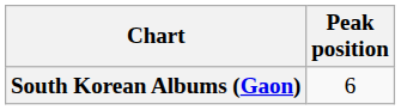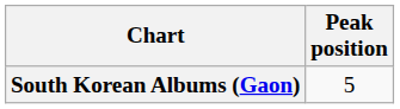South Korean Albums (Gaon) | Peak position: 6 -> 5
